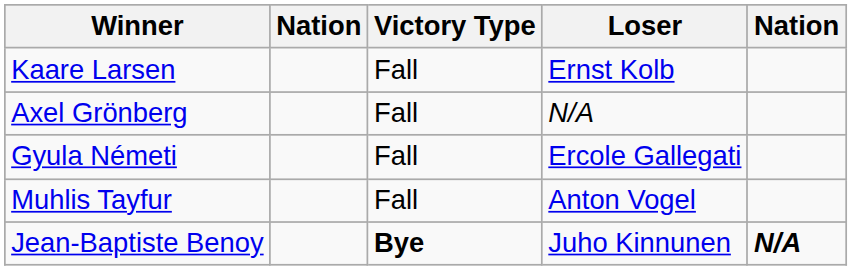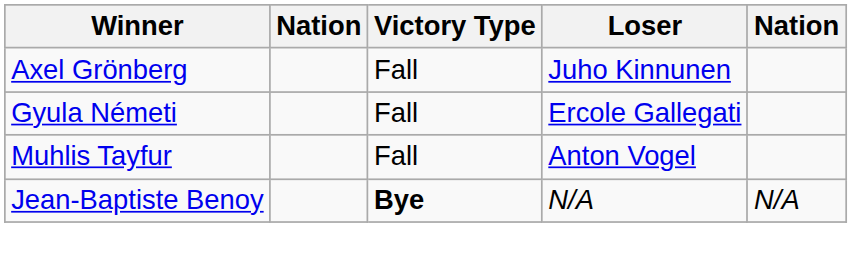- row: Kaare Larsen | Fall | Ernst Kolb
Axel Grönberg | Loser: N/A -> Juho Kinnunen
Jean-Baptiste Benoy | Loser: Juho Kinnunen -> N/A
Jean-Baptiste Benoy | column 5: bold -> normal
